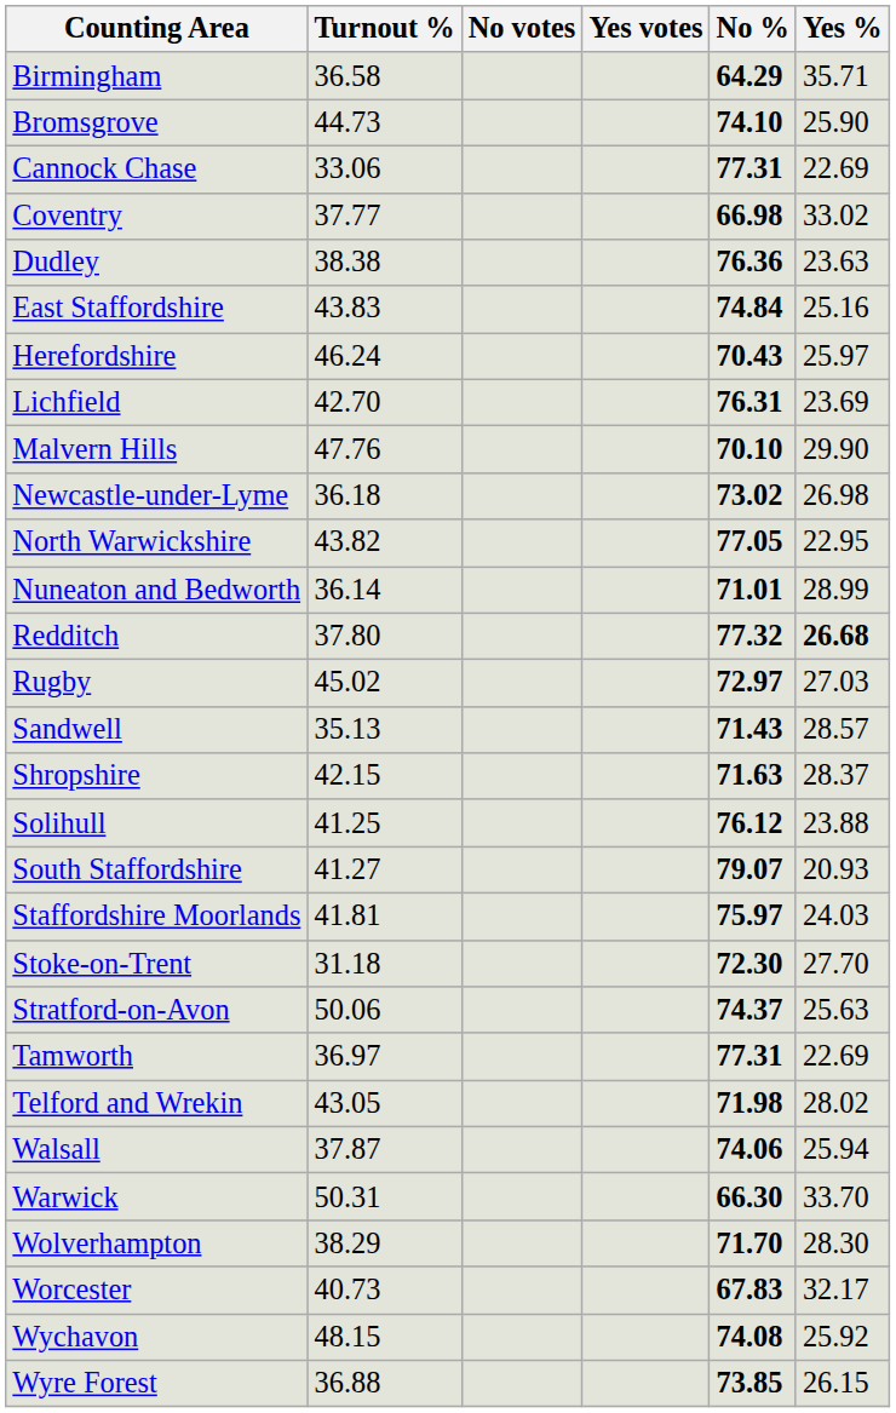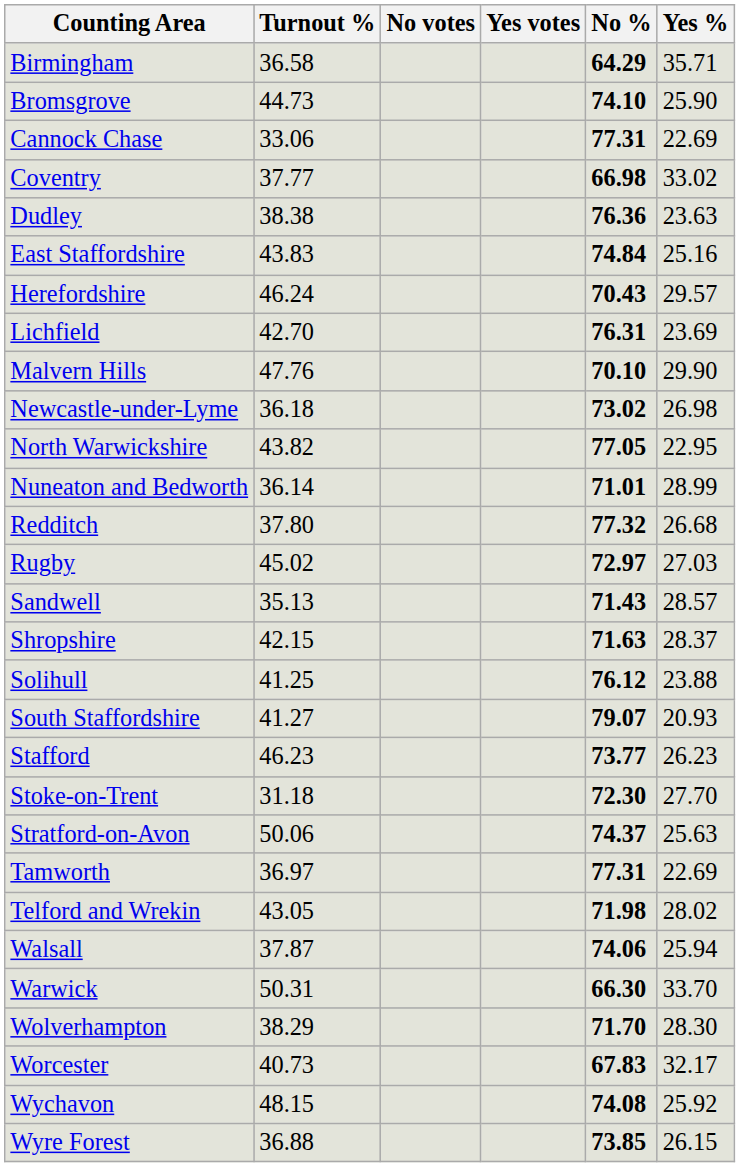Herefordshire | Yes %: 25.97 -> 29.57
Redditch | Yes %: bold -> normal
+ row: Stafford | 46.23 | 73.77 | 26.23
- row: Staffordshire Moorlands | 41.81 | 75.97 | 24.03
